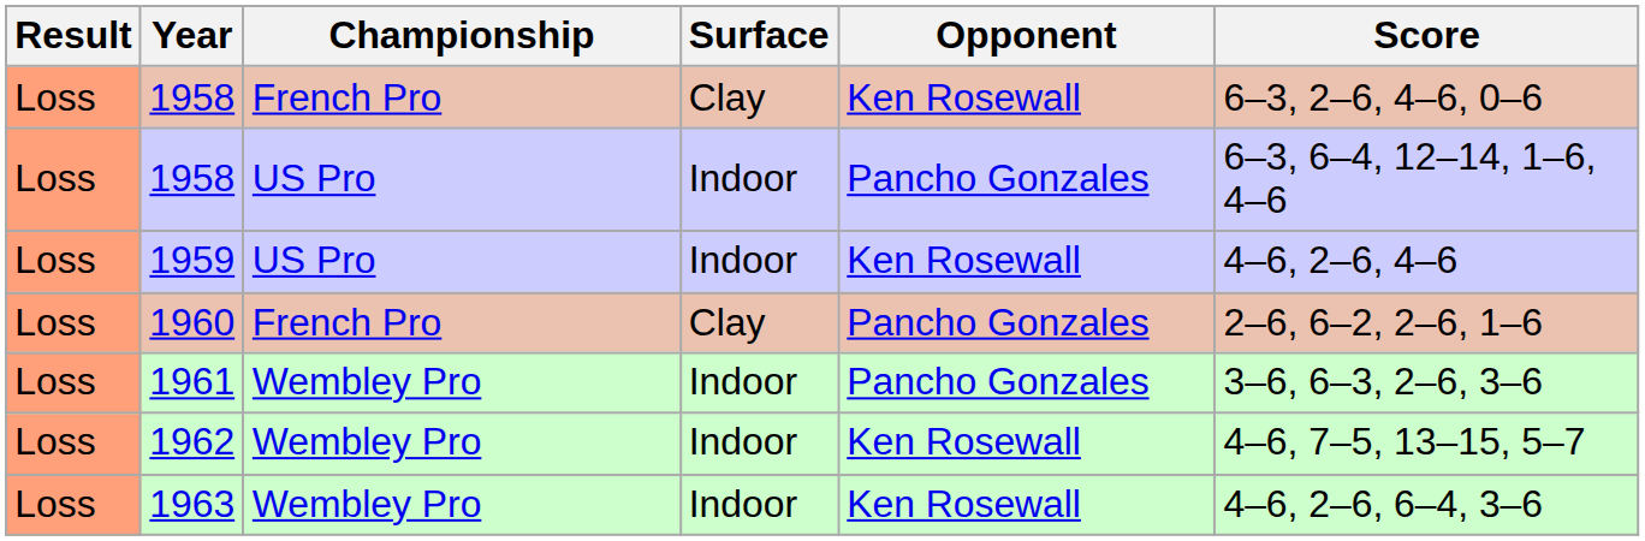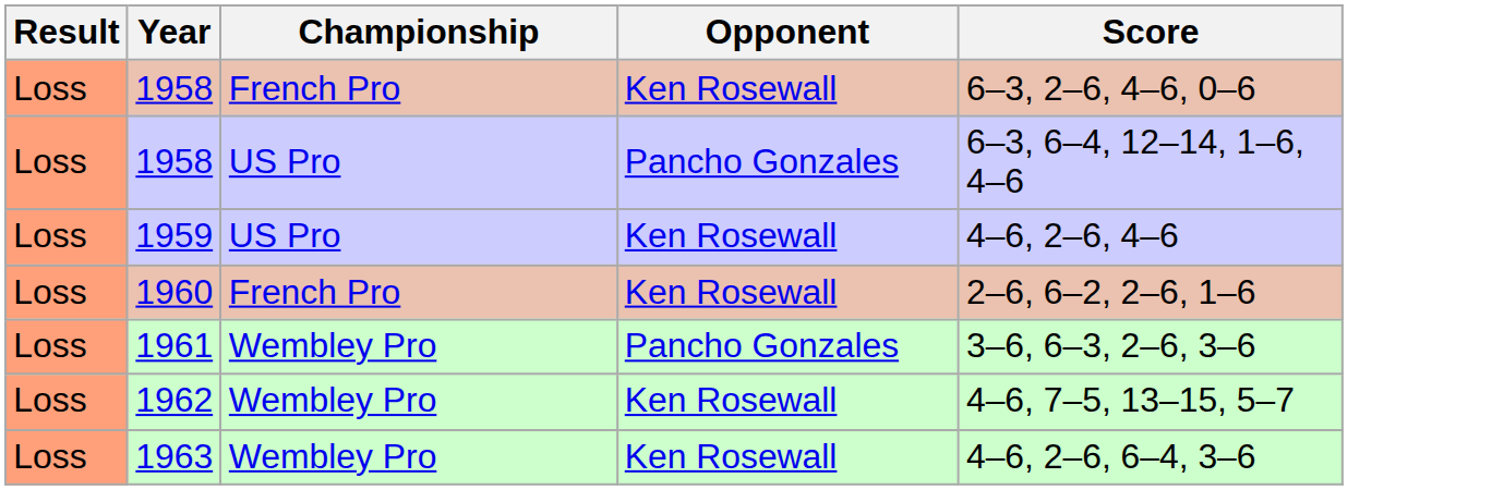- column: Surface | Clay | Indoor | Indoor | Clay | Indoor | Indoor | Indoor
1960 | Opponent: Pancho Gonzales -> Ken Rosewall
